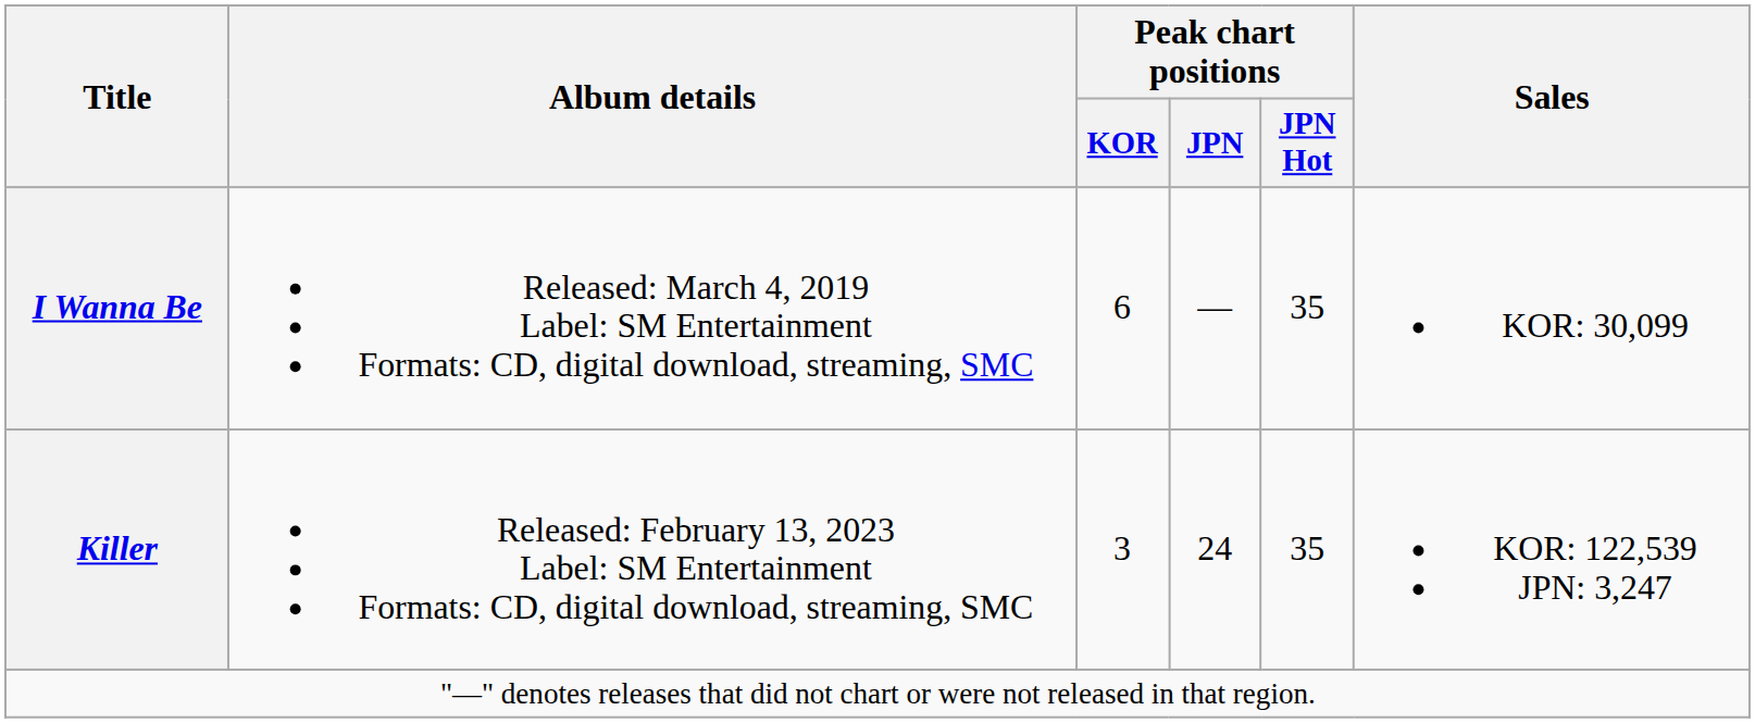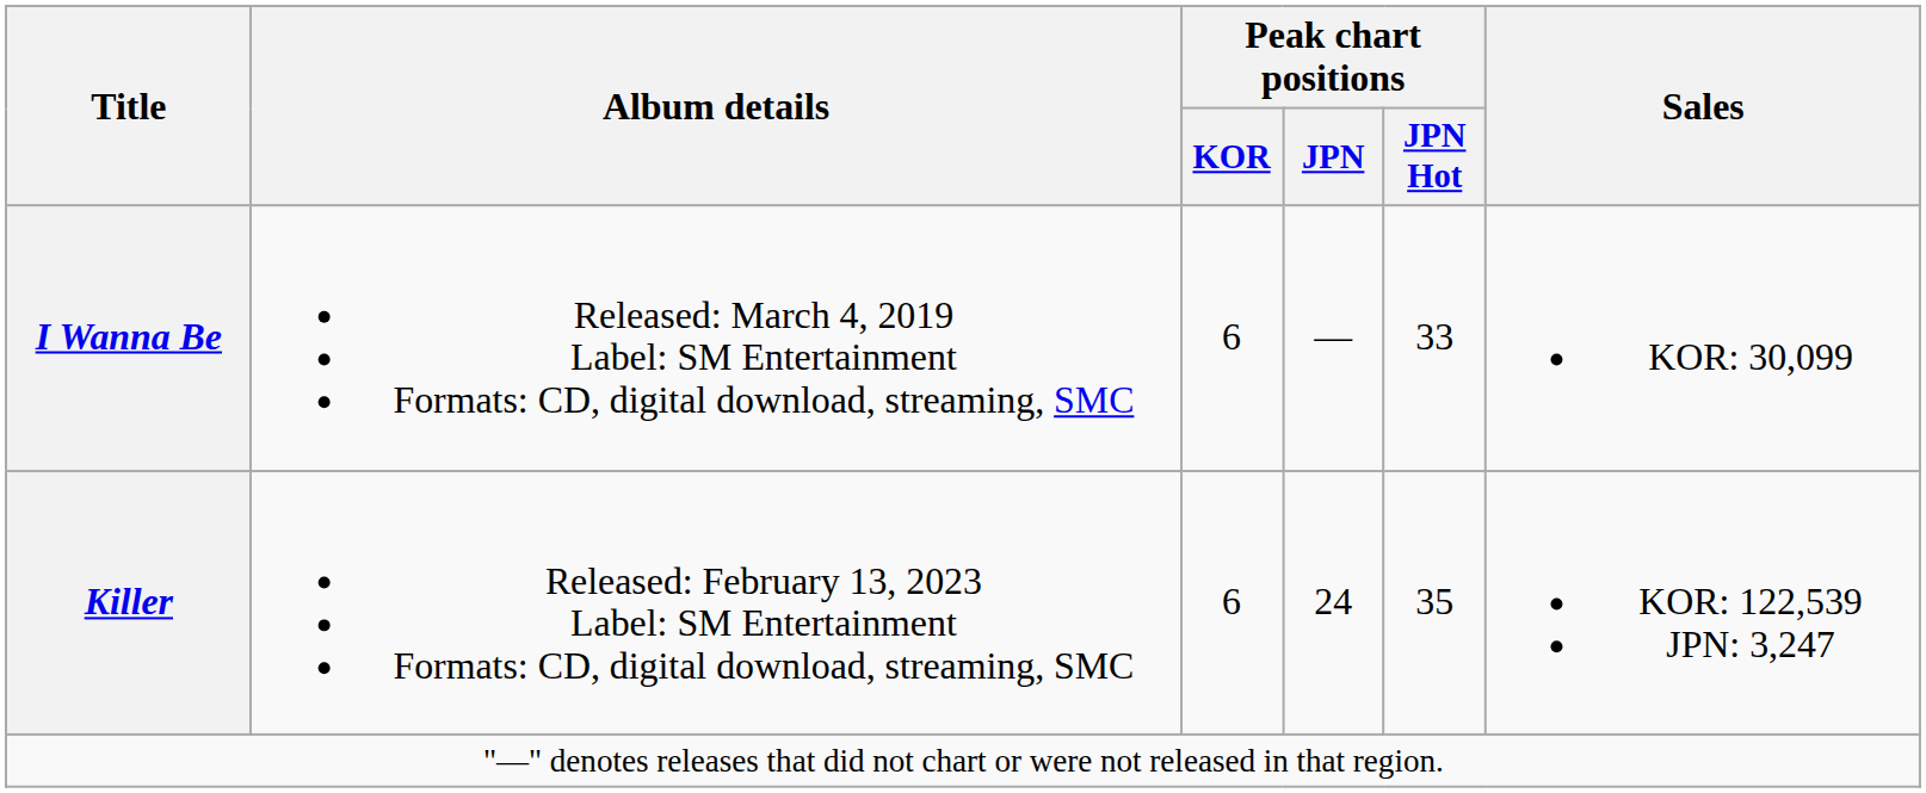I Wanna Be | Peak chart positions / JPN Hot: 35 -> 33
Killer | Peak chart positions / KOR: 3 -> 6
